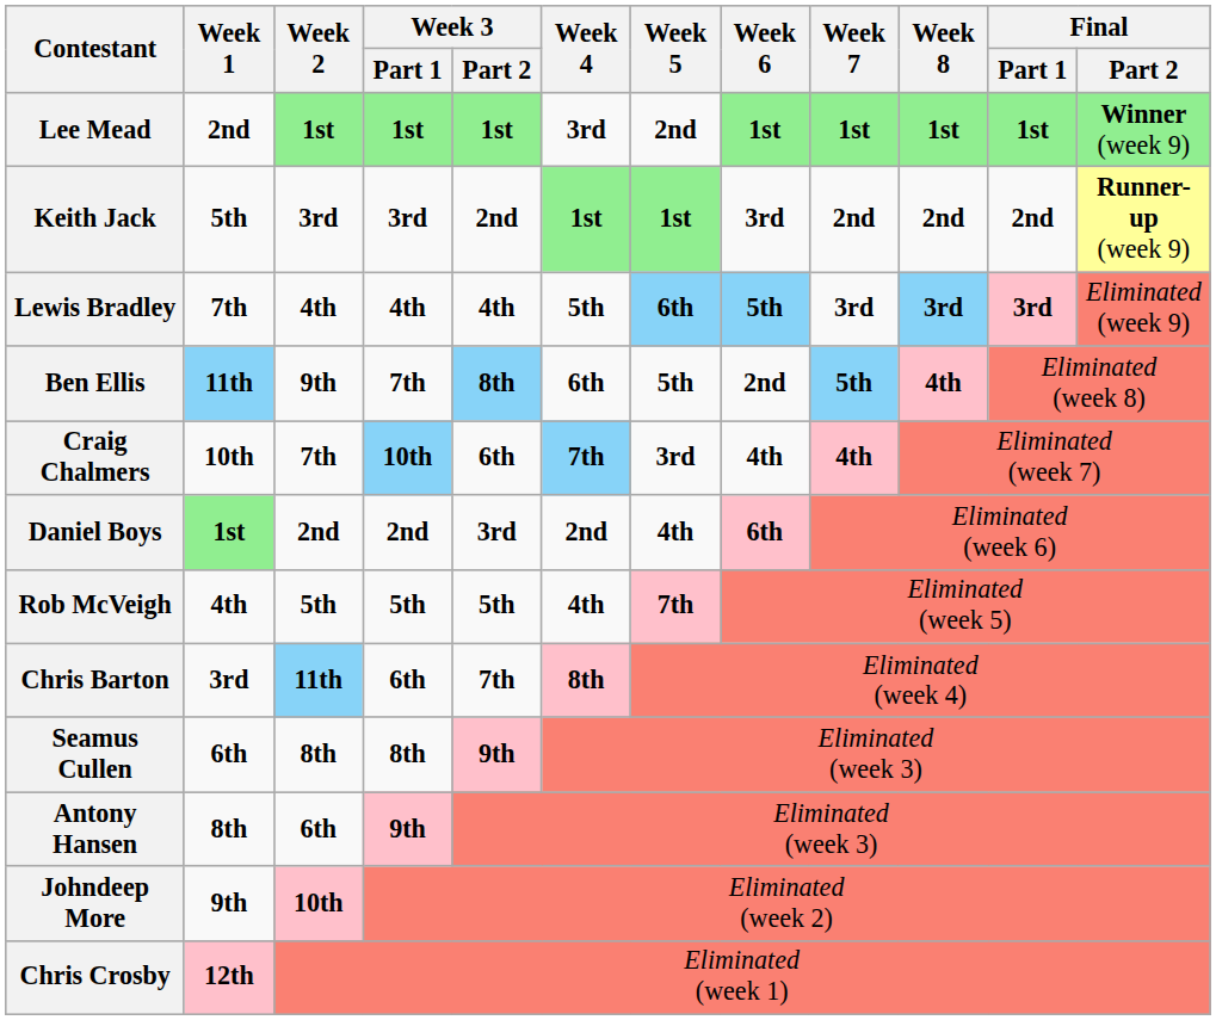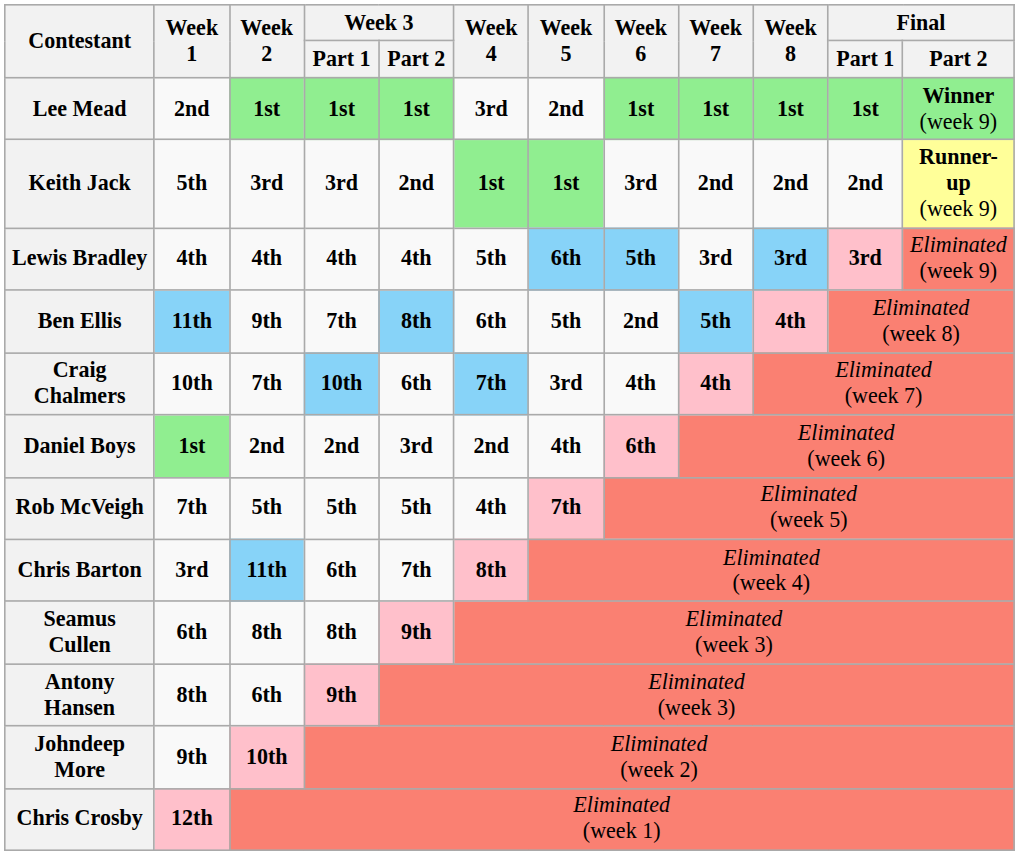Lewis Bradley | Week 1: 7th -> 4th
Rob McVeigh | Week 1: 4th -> 7th
